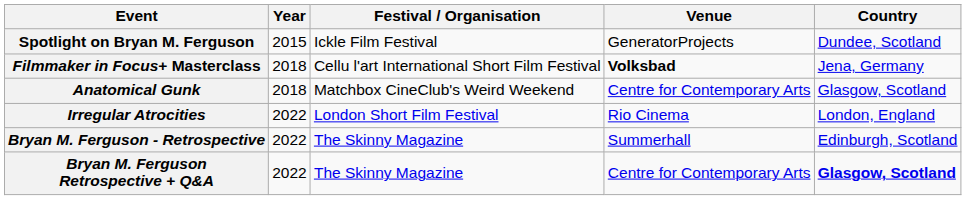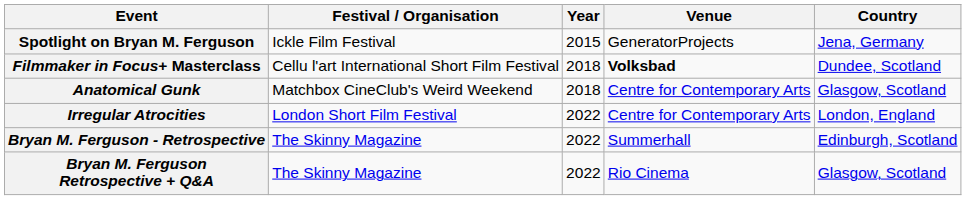columns swapped: Year <-> Festival / Organisation
Spotlight on Bryan M. Ferguson | Country: Dundee, Scotland -> Jena, Germany
Filmmaker in Focus+ Masterclass | Country: Jena, Germany -> Dundee, Scotland
Irregular Atrocities | Venue: Rio Cinema -> Centre for Contemporary Arts
Bryan M. Ferguson Retrospective + Q&A | Venue: Centre for Contemporary Arts -> Rio Cinema
Bryan M. Ferguson Retrospective + Q&A | Country: bold -> normal
